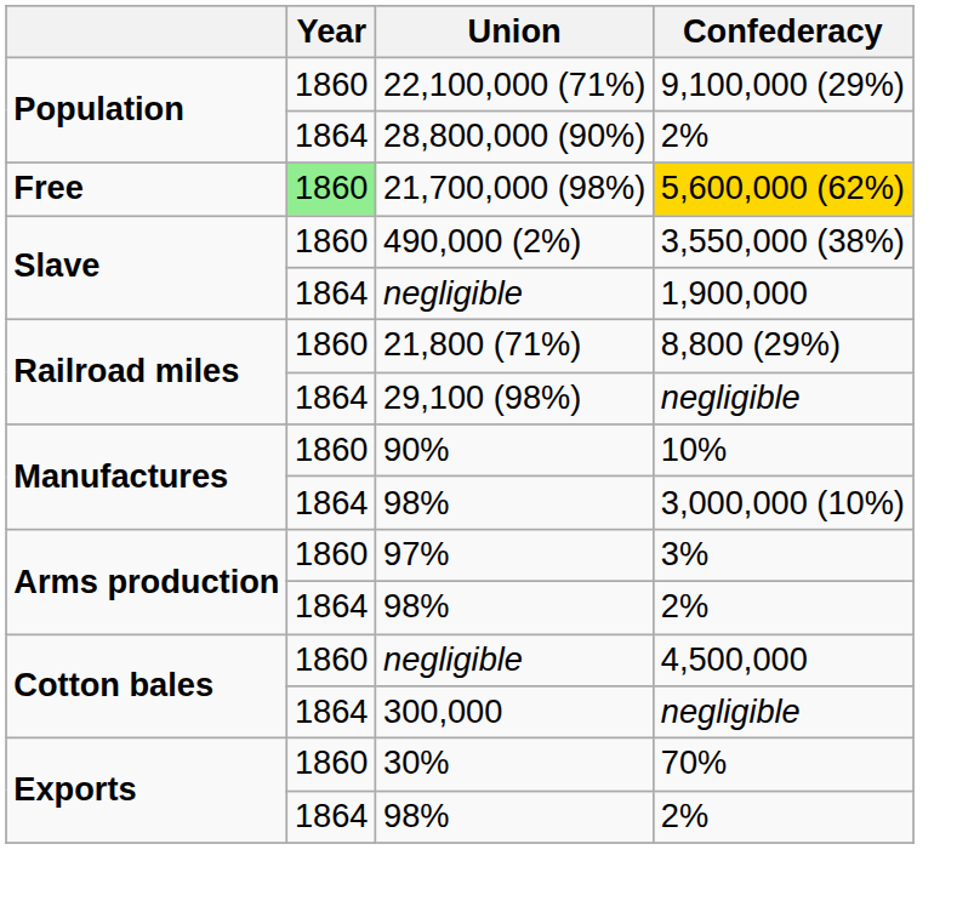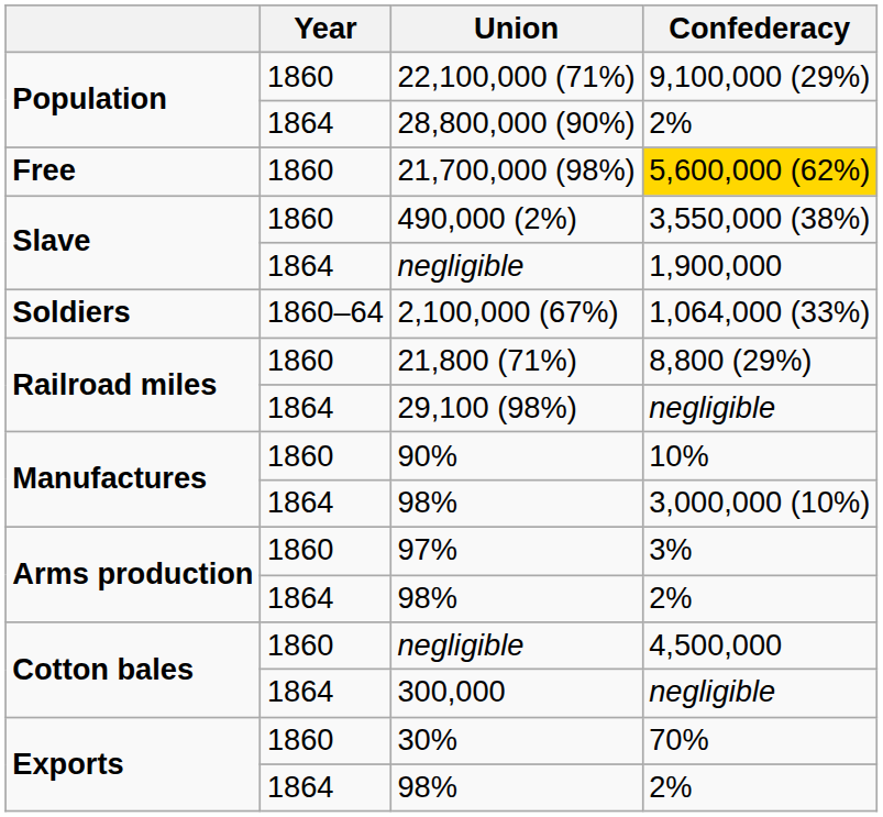21,700,000 (98%) | Year: lightgreen background -> no background
+ row: Soldiers | 1860–64 | 2,100,000 (67%) | 1,064,000 (33%)
